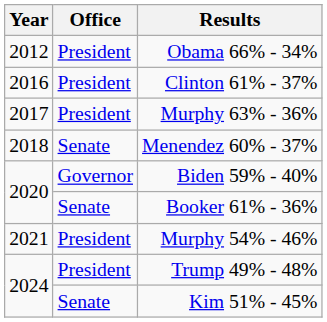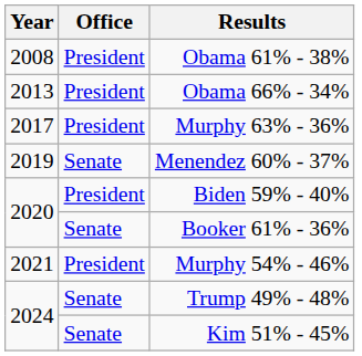+ row: 2008 | President | Obama 61% - 38%
Obama 66% - 34% | Year: 2012 -> 2013
- row: 2016 | President | Clinton 61% - 37%
Menendez 60% - 37% | Year: 2018 -> 2019
Biden 59% - 40% | Office: Governor -> President
Trump 49% - 48% | Office: President -> Senate
